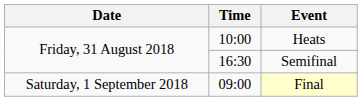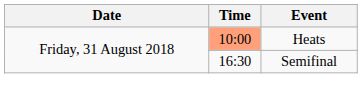Heats | Time: no background -> lightsalmon background
- row: Saturday, 1 September 2018 | 09:00 | Final
